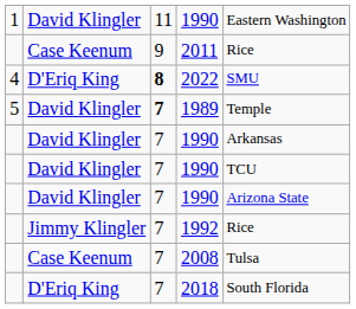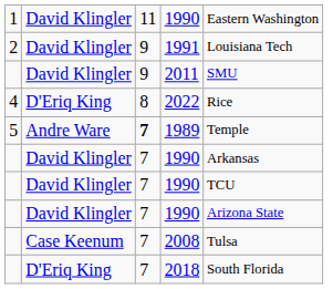+ row: 2 | David Klingler | 9 | 1991 | Louisiana Tech
2011 | column 2: Case Keenum -> David Klingler
2011 | column 5: Rice -> SMU
2022 | column 3: bold -> normal
2022 | column 5: SMU -> Rice
1989 | column 2: David Klingler -> Andre Ware
- row: Jimmy Klingler | 7 | 1992 | Rice
